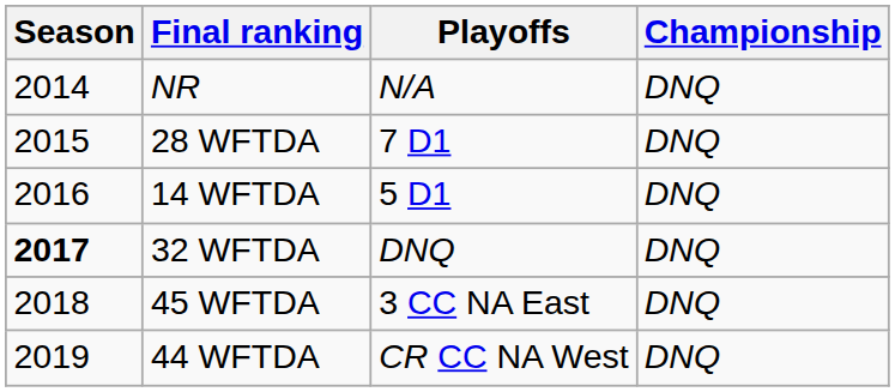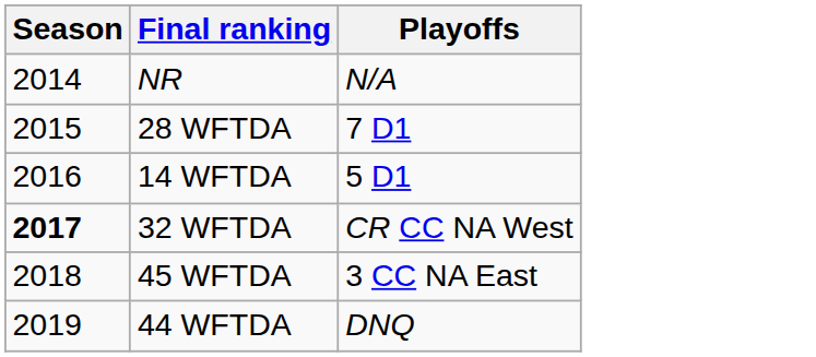- column: Championship | DNQ | DNQ | DNQ | DNQ | DNQ | DNQ
32 WFTDA | Playoffs: DNQ -> CR CC NA West
44 WFTDA | Playoffs: CR CC NA West -> DNQ
